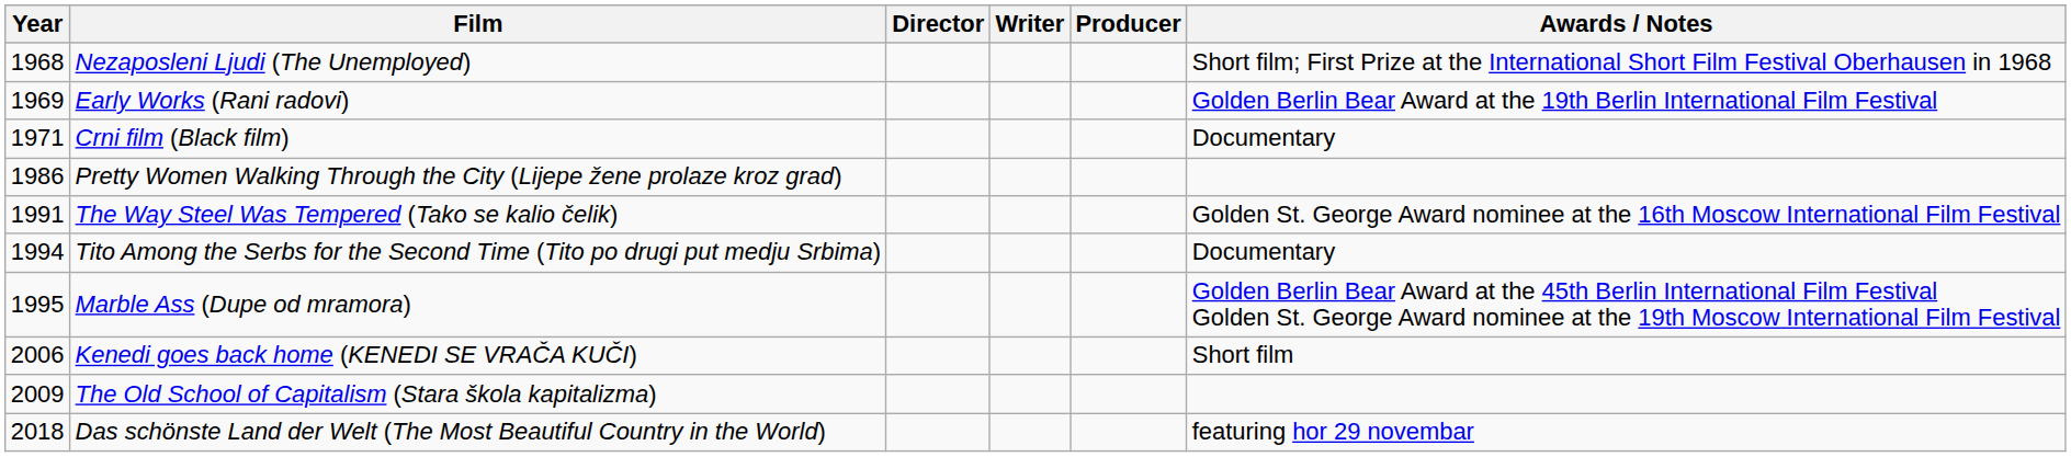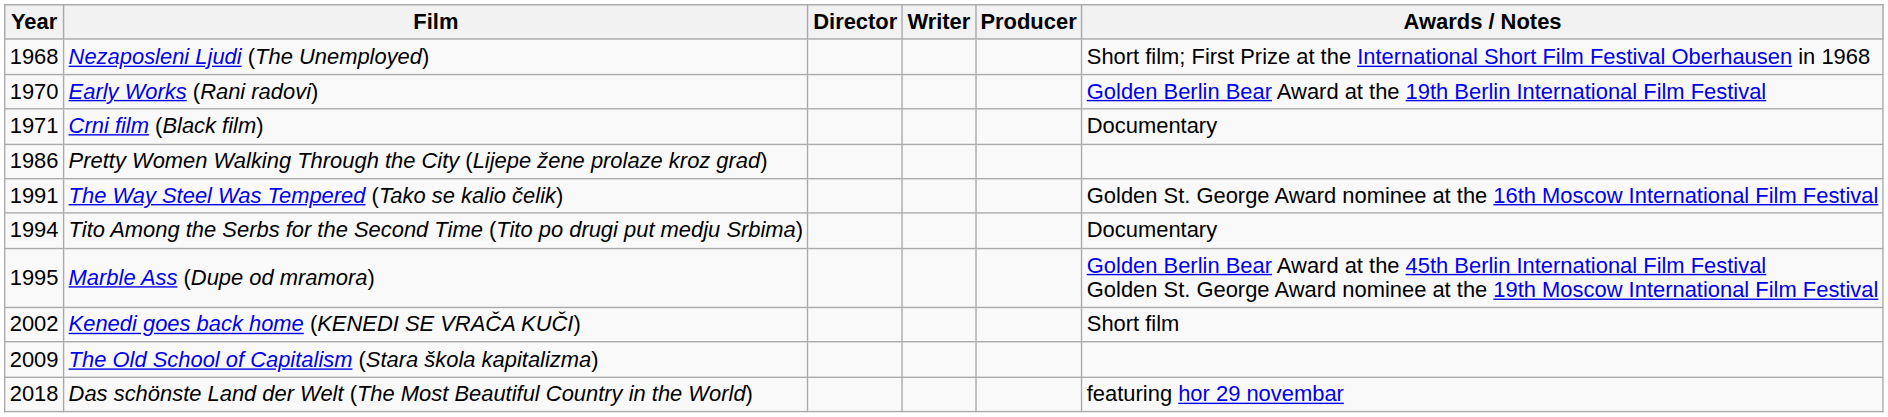Early Works (Rani radovi) | Year: 1969 -> 1970
Kenedi goes back home (KENEDI SE VRAČA KUČI) | Year: 2006 -> 2002
